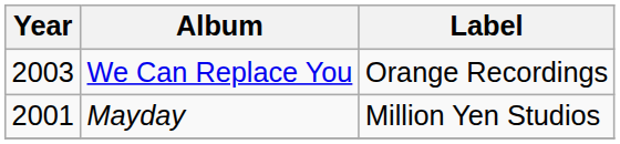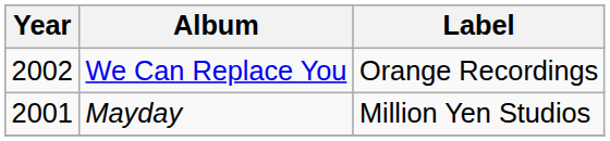We Can Replace You | Year: 2003 -> 2002
